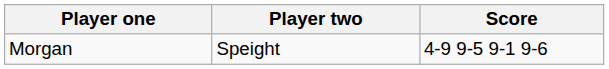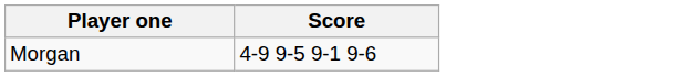- column: Player two | Speight
